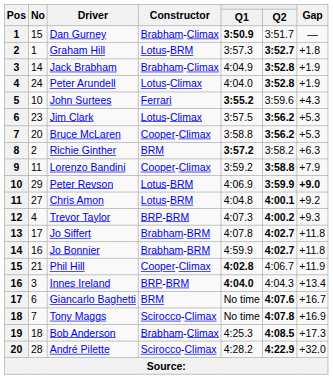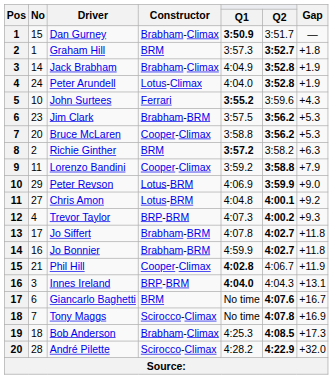Graham Hill | Constructor: Lotus-BRM -> BRM
Jim Clark | Constructor: Lotus-Climax -> Brabham-BRM
Peter Revson | Gap: bold -> normal
Innes Ireland | Gap: +13.4 -> +13.1
